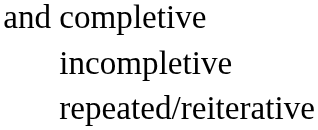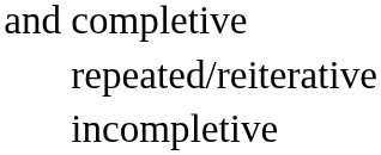rows swapped: incompletive <-> repeated/reiterative
